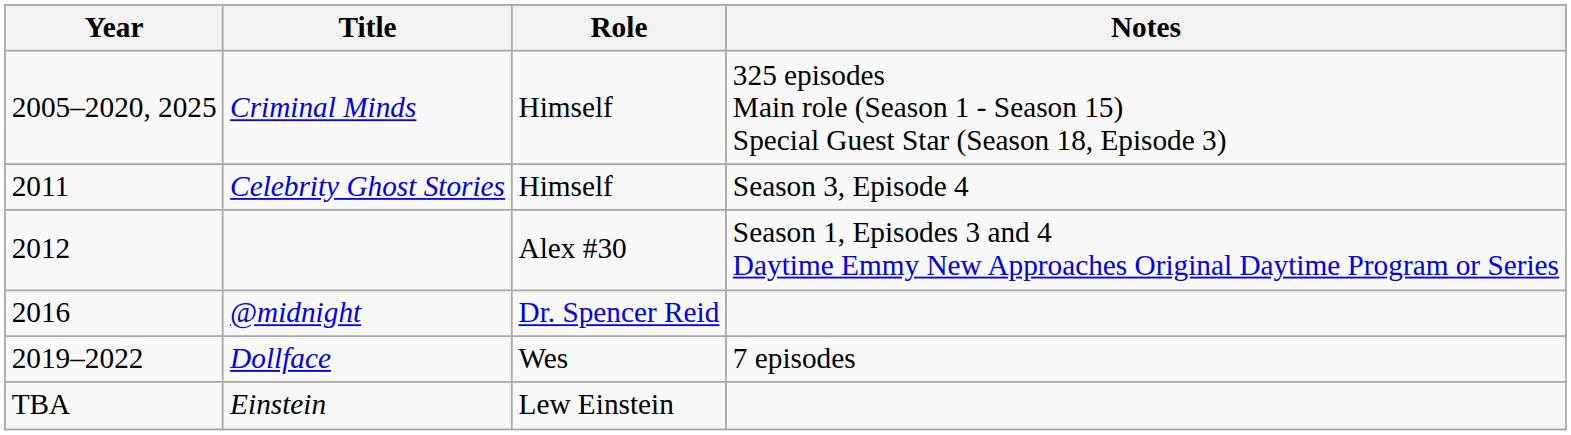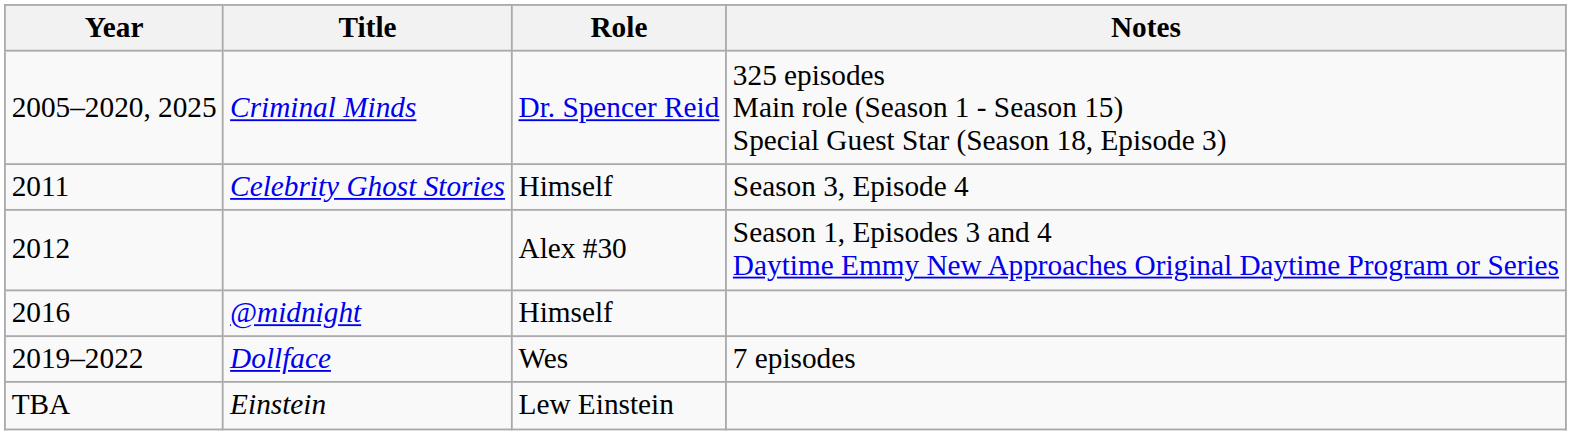Criminal Minds | Role: Himself -> Dr. Spencer Reid
@midnight | Role: Dr. Spencer Reid -> Himself
